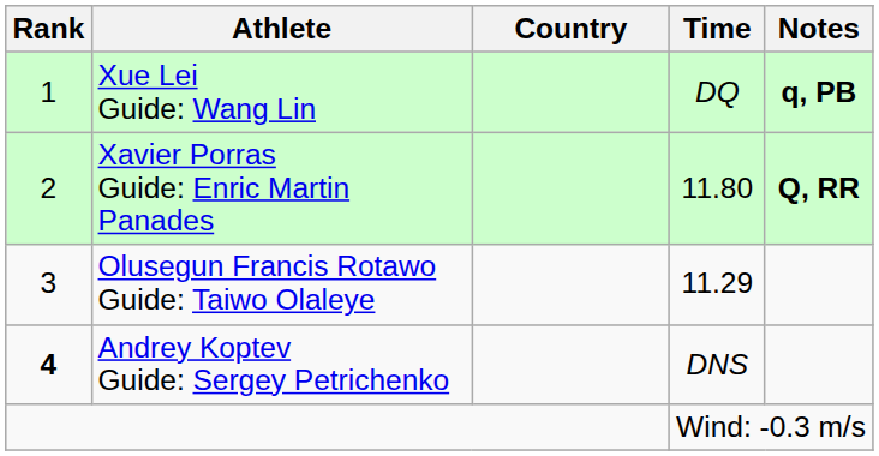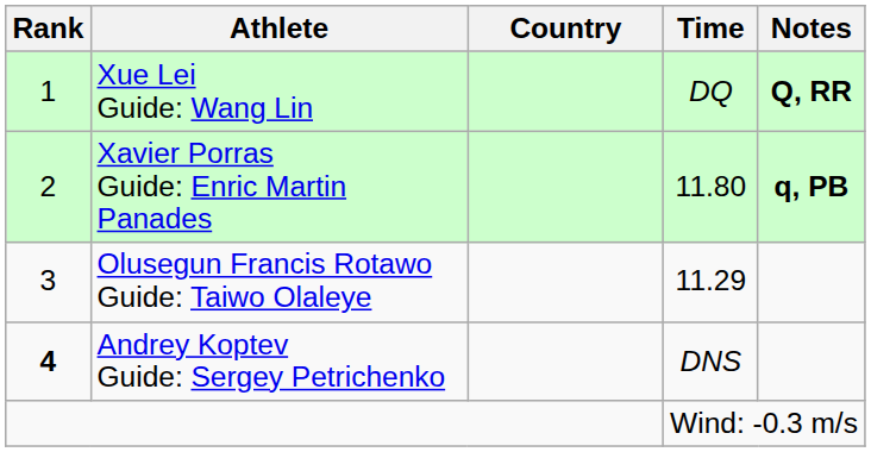Xue Lei Guide: Wang Lin | Notes: q, PB -> Q, RR
Xavier Porras Guide: Enric Martin Panades | Notes: Q, RR -> q, PB
